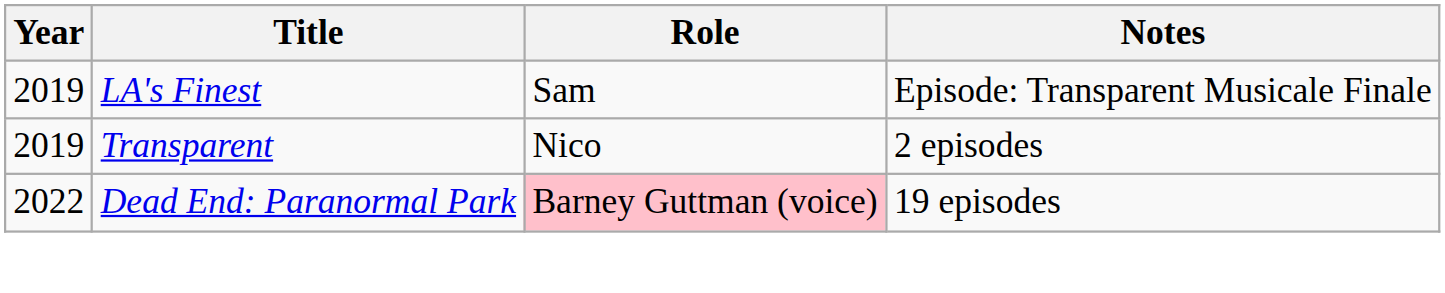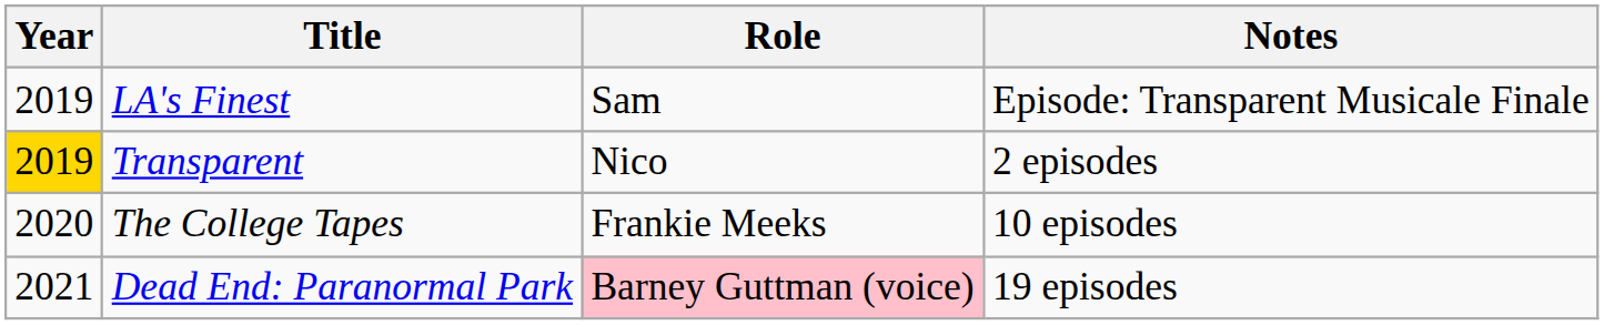Transparent | Year: no background -> gold background
+ row: 2020 | The College Tapes | Frankie Meeks | 10 episodes
Dead End: Paranormal Park | Year: 2022 -> 2021
